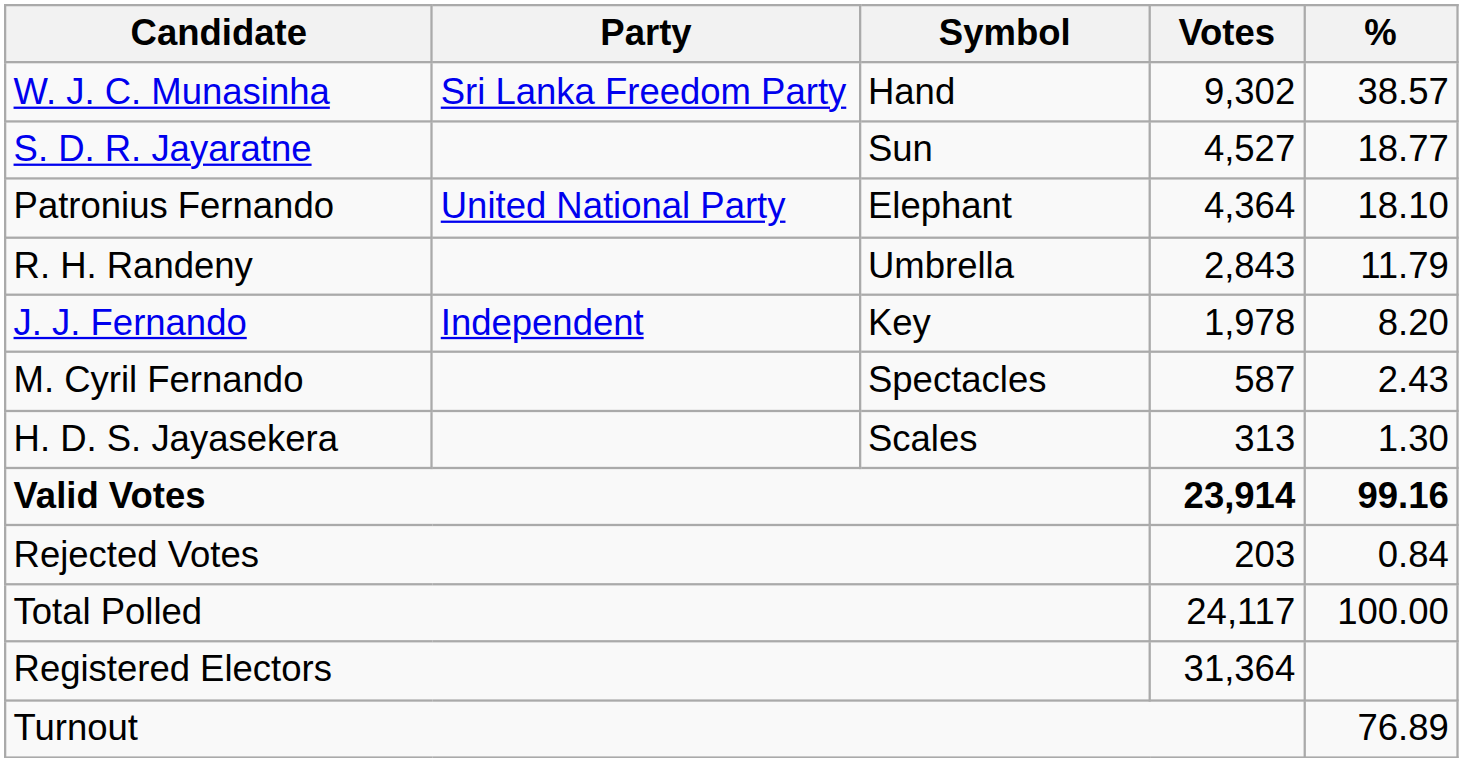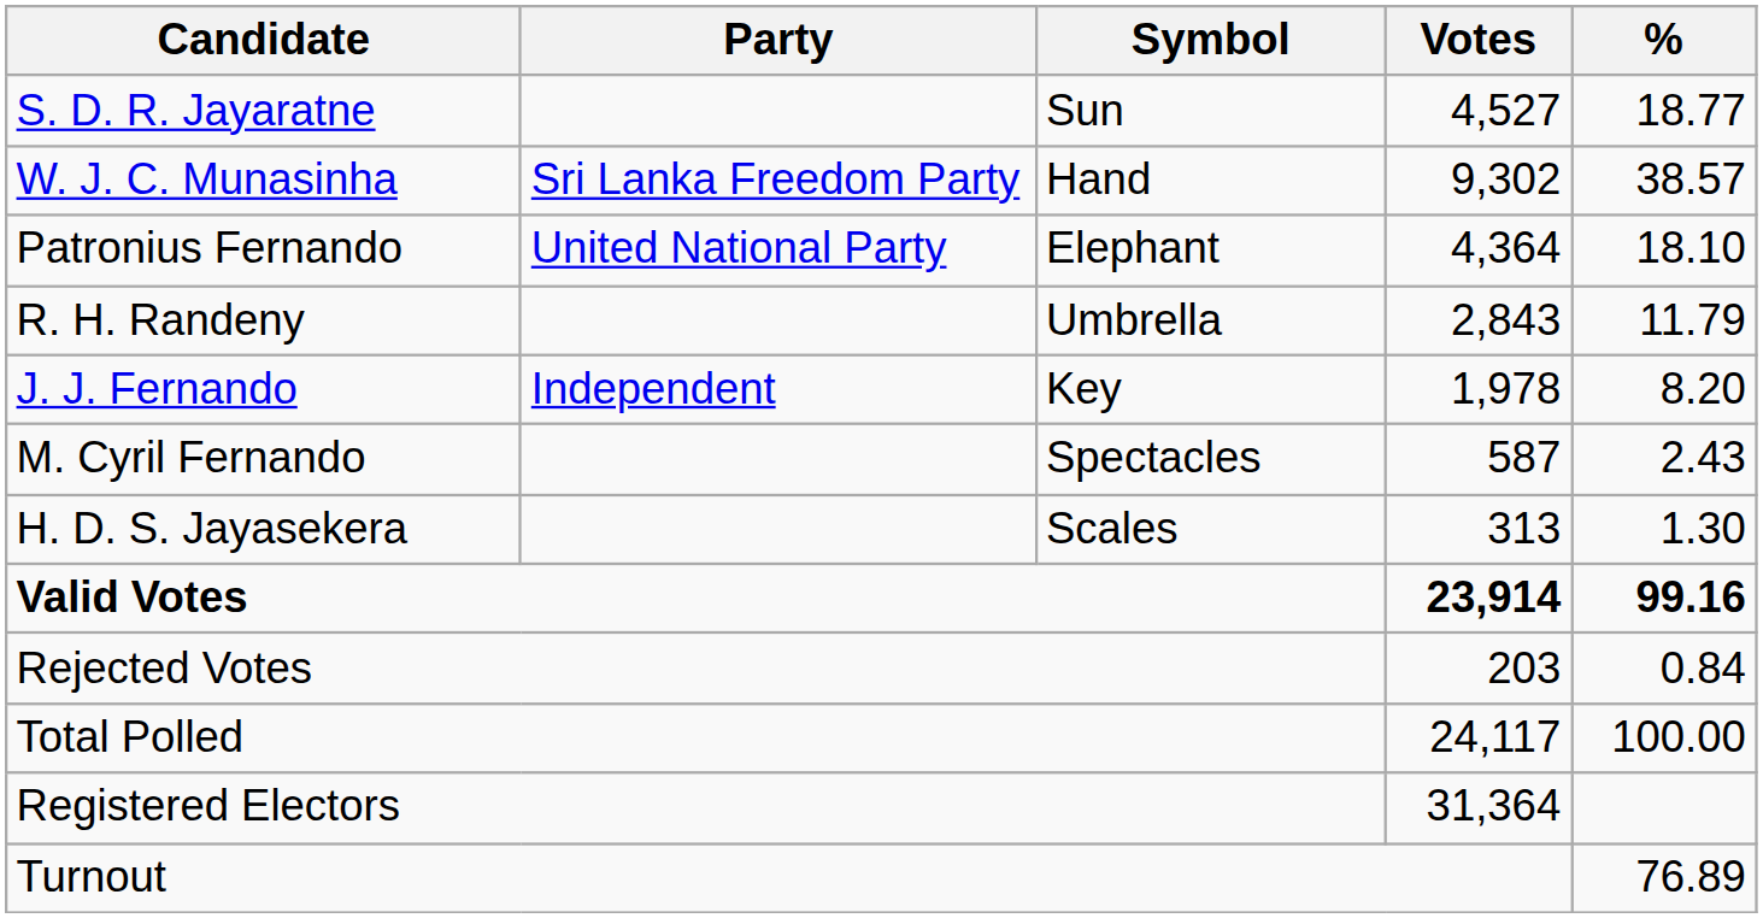rows swapped: W. J. C. Munasinha <-> S. D. R. Jayaratne
